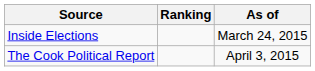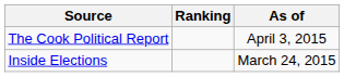rows swapped: The Cook Political Report <-> Inside Elections
